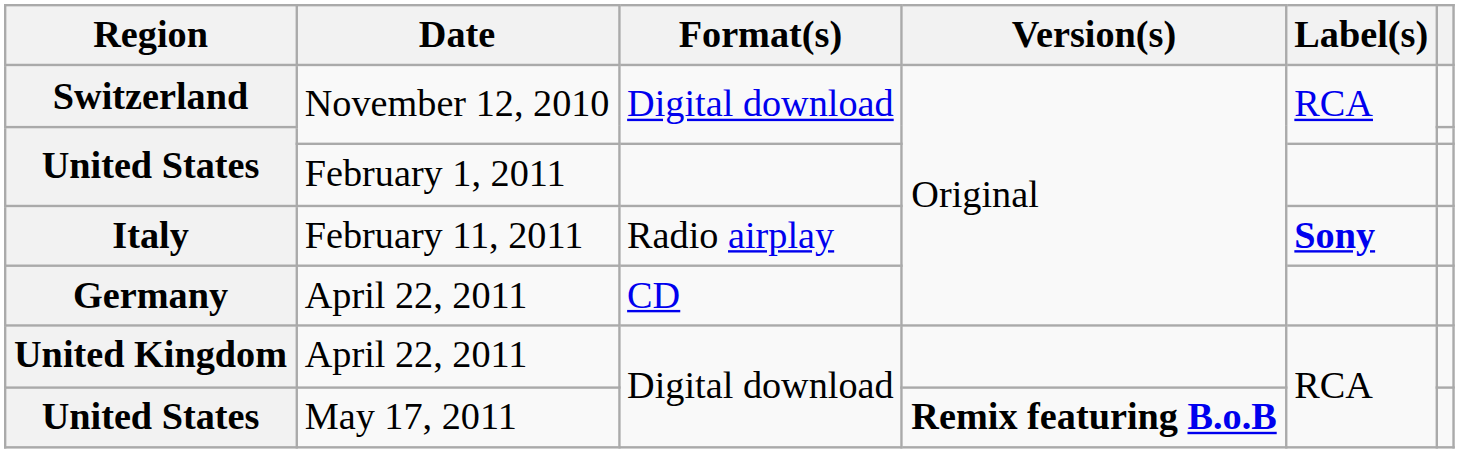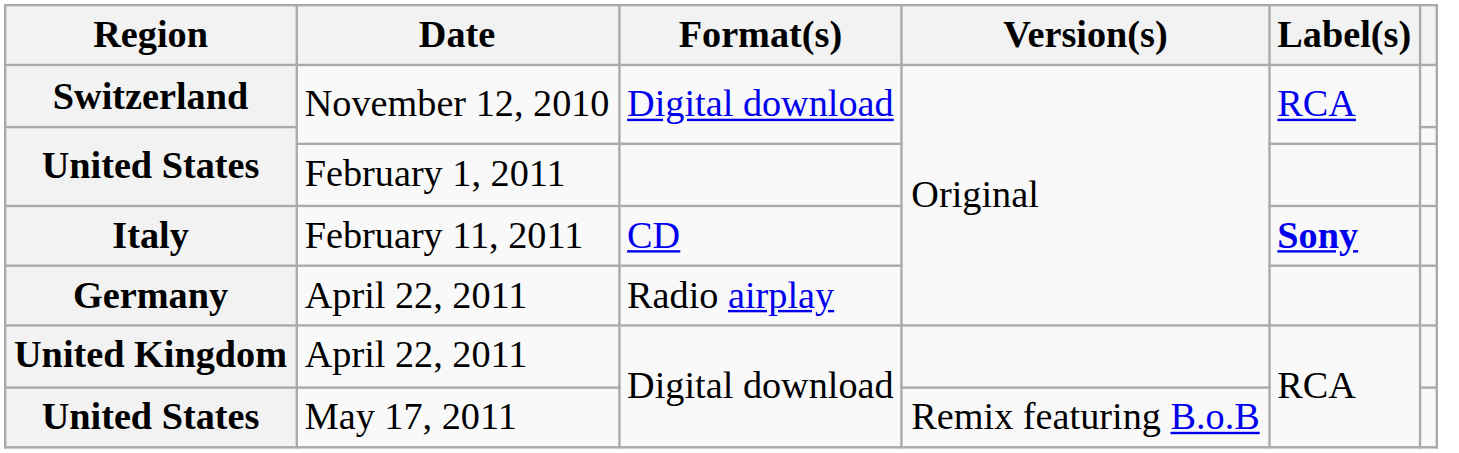Italy | Format(s): Radio airplay -> CD
Germany | Format(s): CD -> Radio airplay
United States / May 17, 2011 | Version(s): bold -> normal
